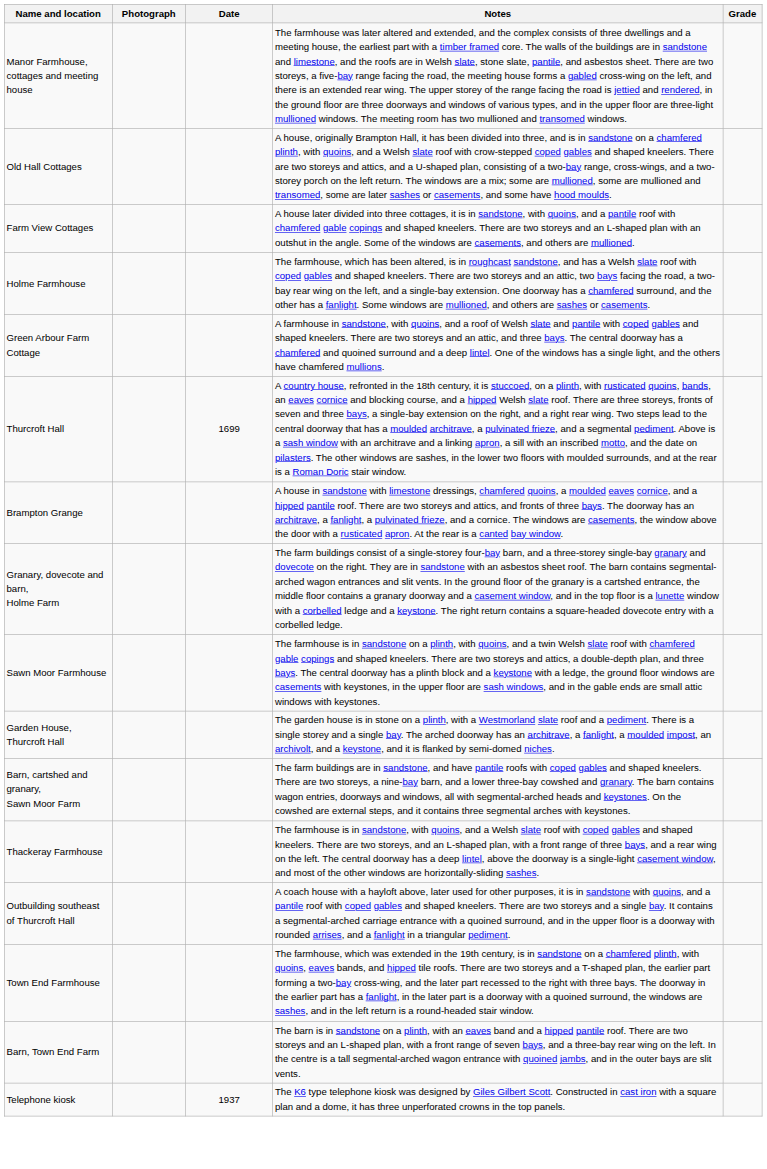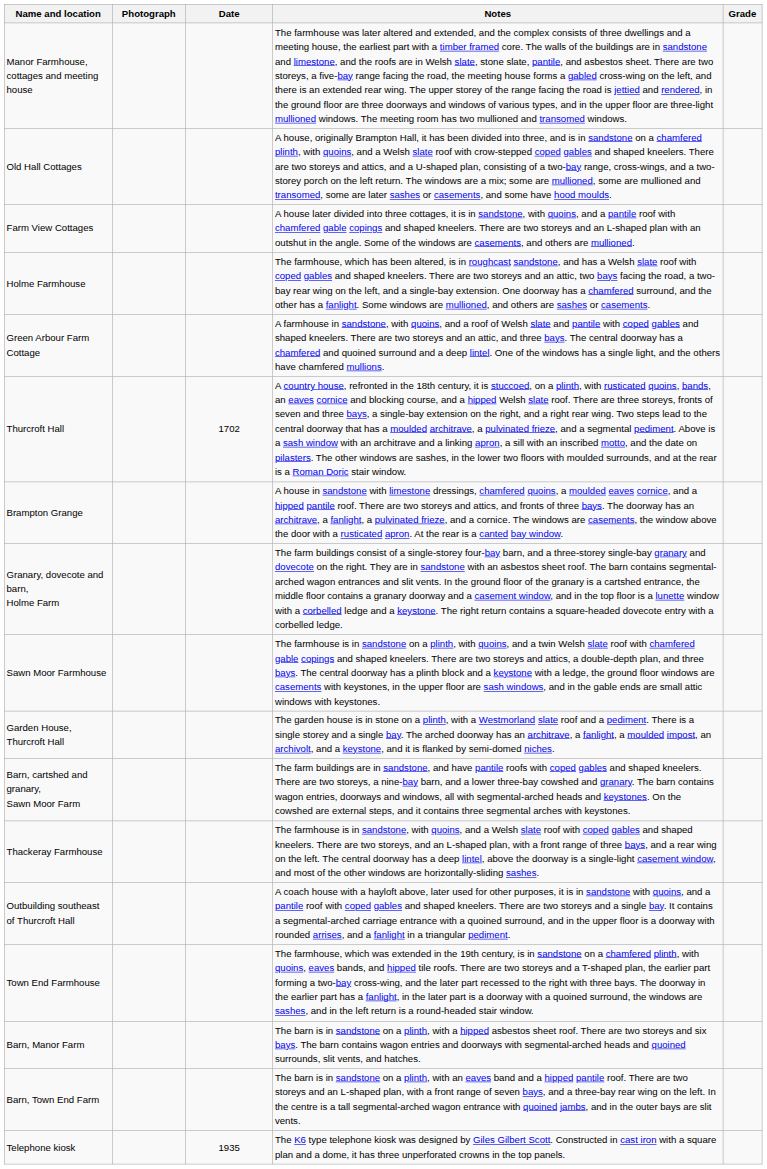Thurcroft Hall | Date: 1699 -> 1702
+ row: Barn, Manor Farm | The barn is in sandstone on a plinth, with a hipped asbestos sheet roof. There are two storeys and six bays. The barn contains wagon entries and doorways with segmental-arched heads and quoined surrounds, slit vents, and hatches.
Telephone kiosk | Date: 1937 -> 1935
